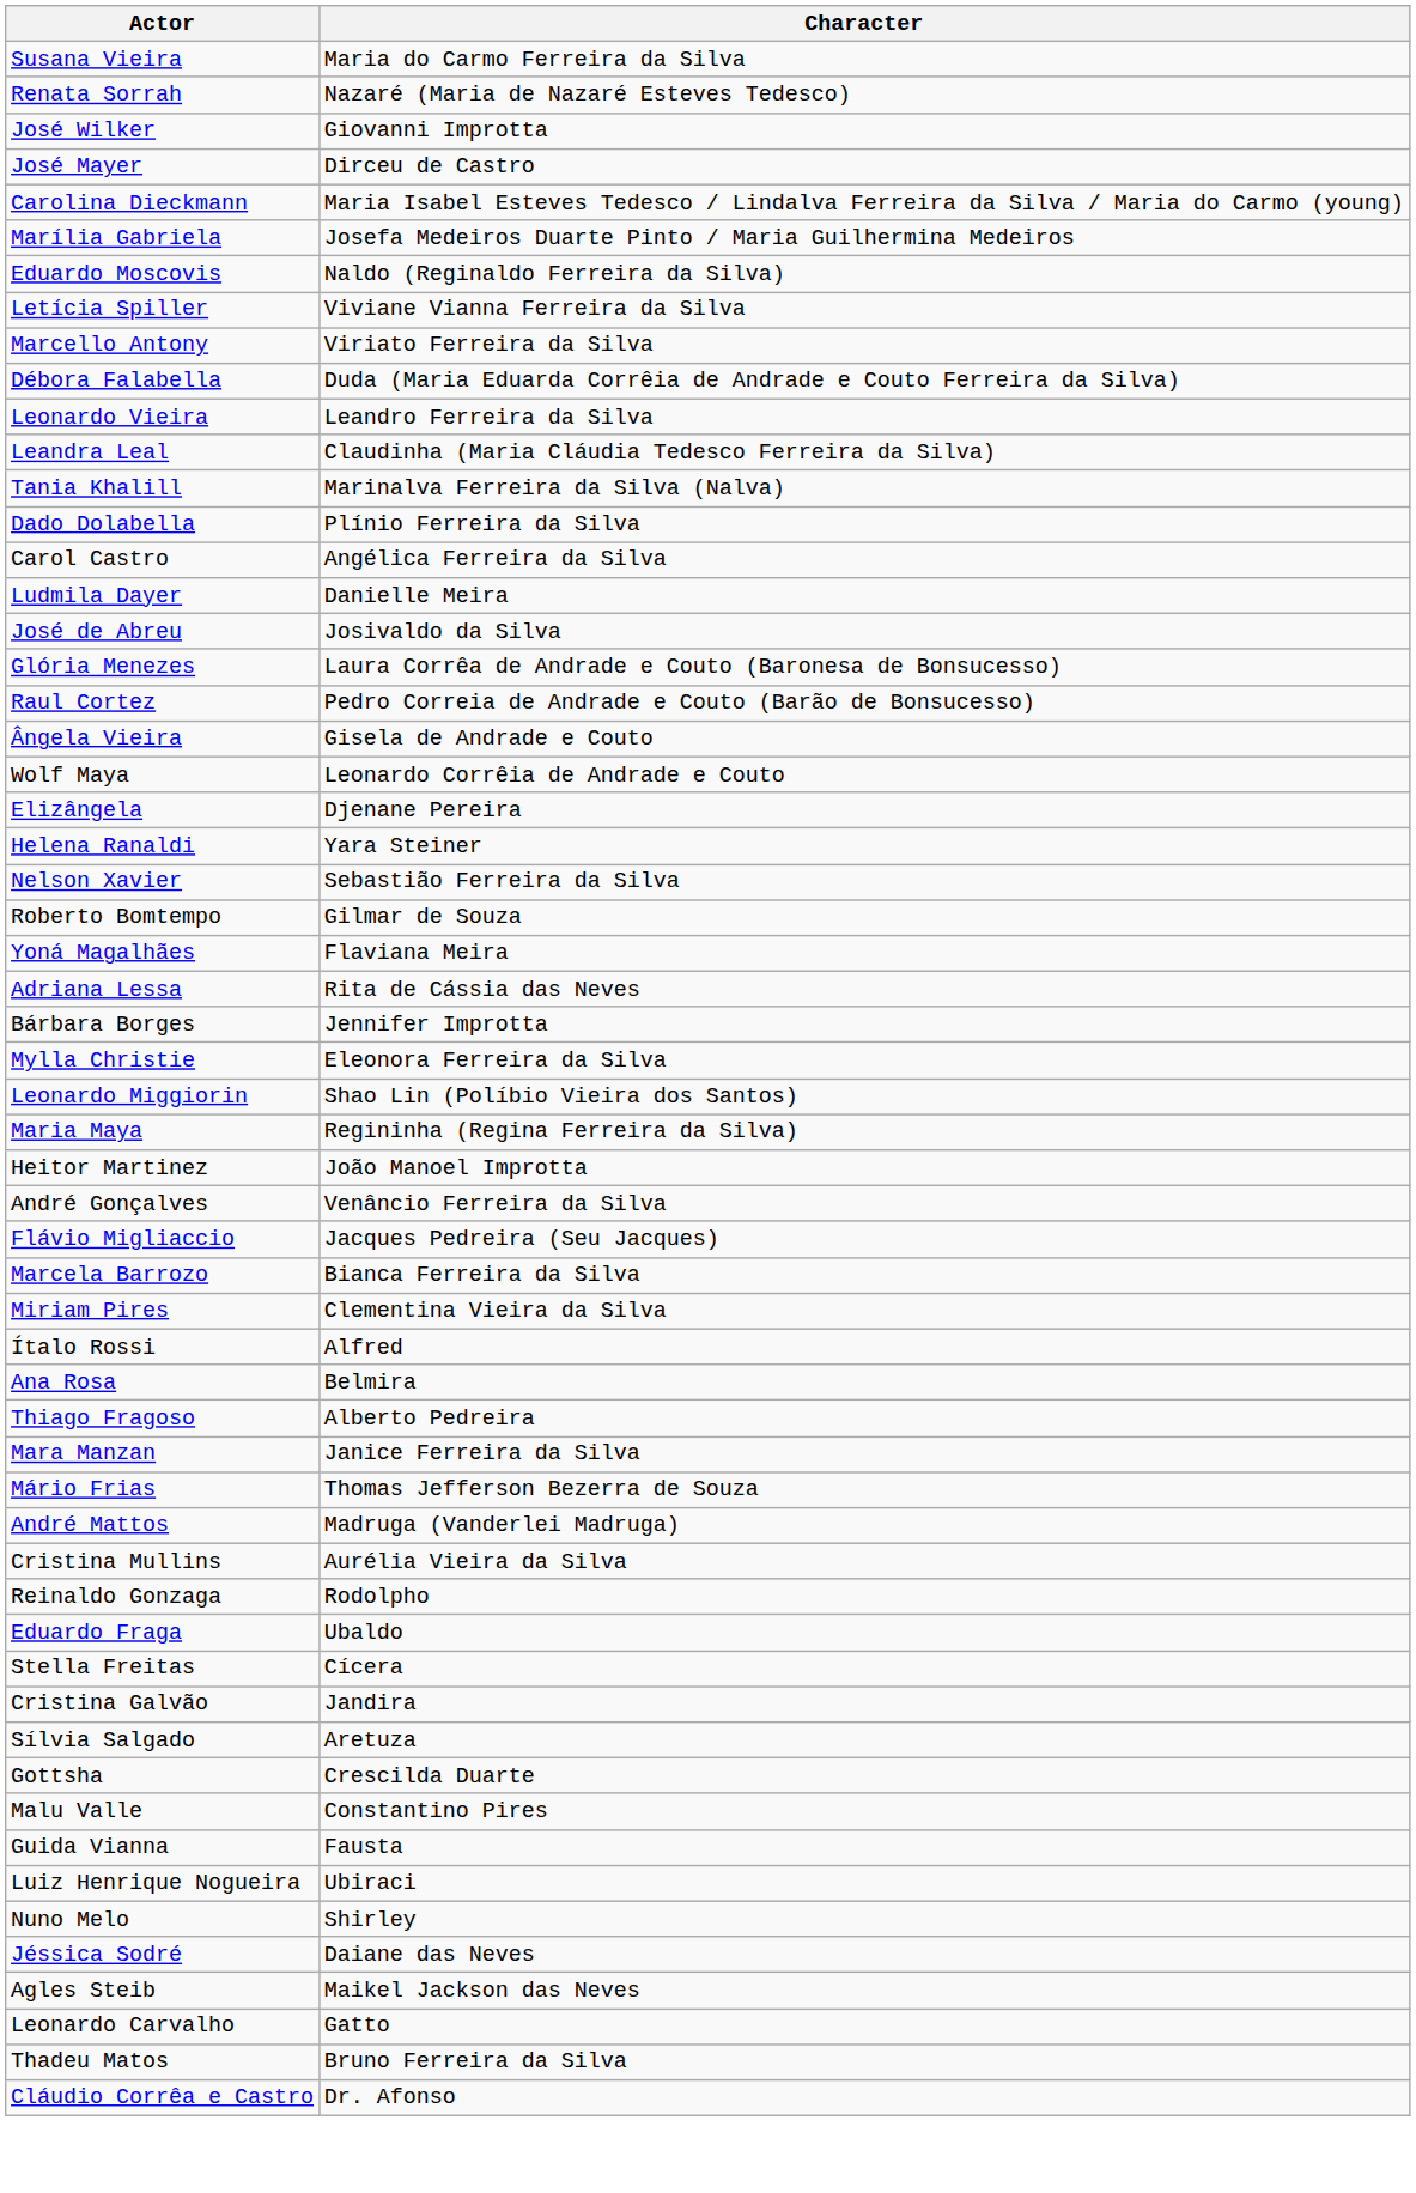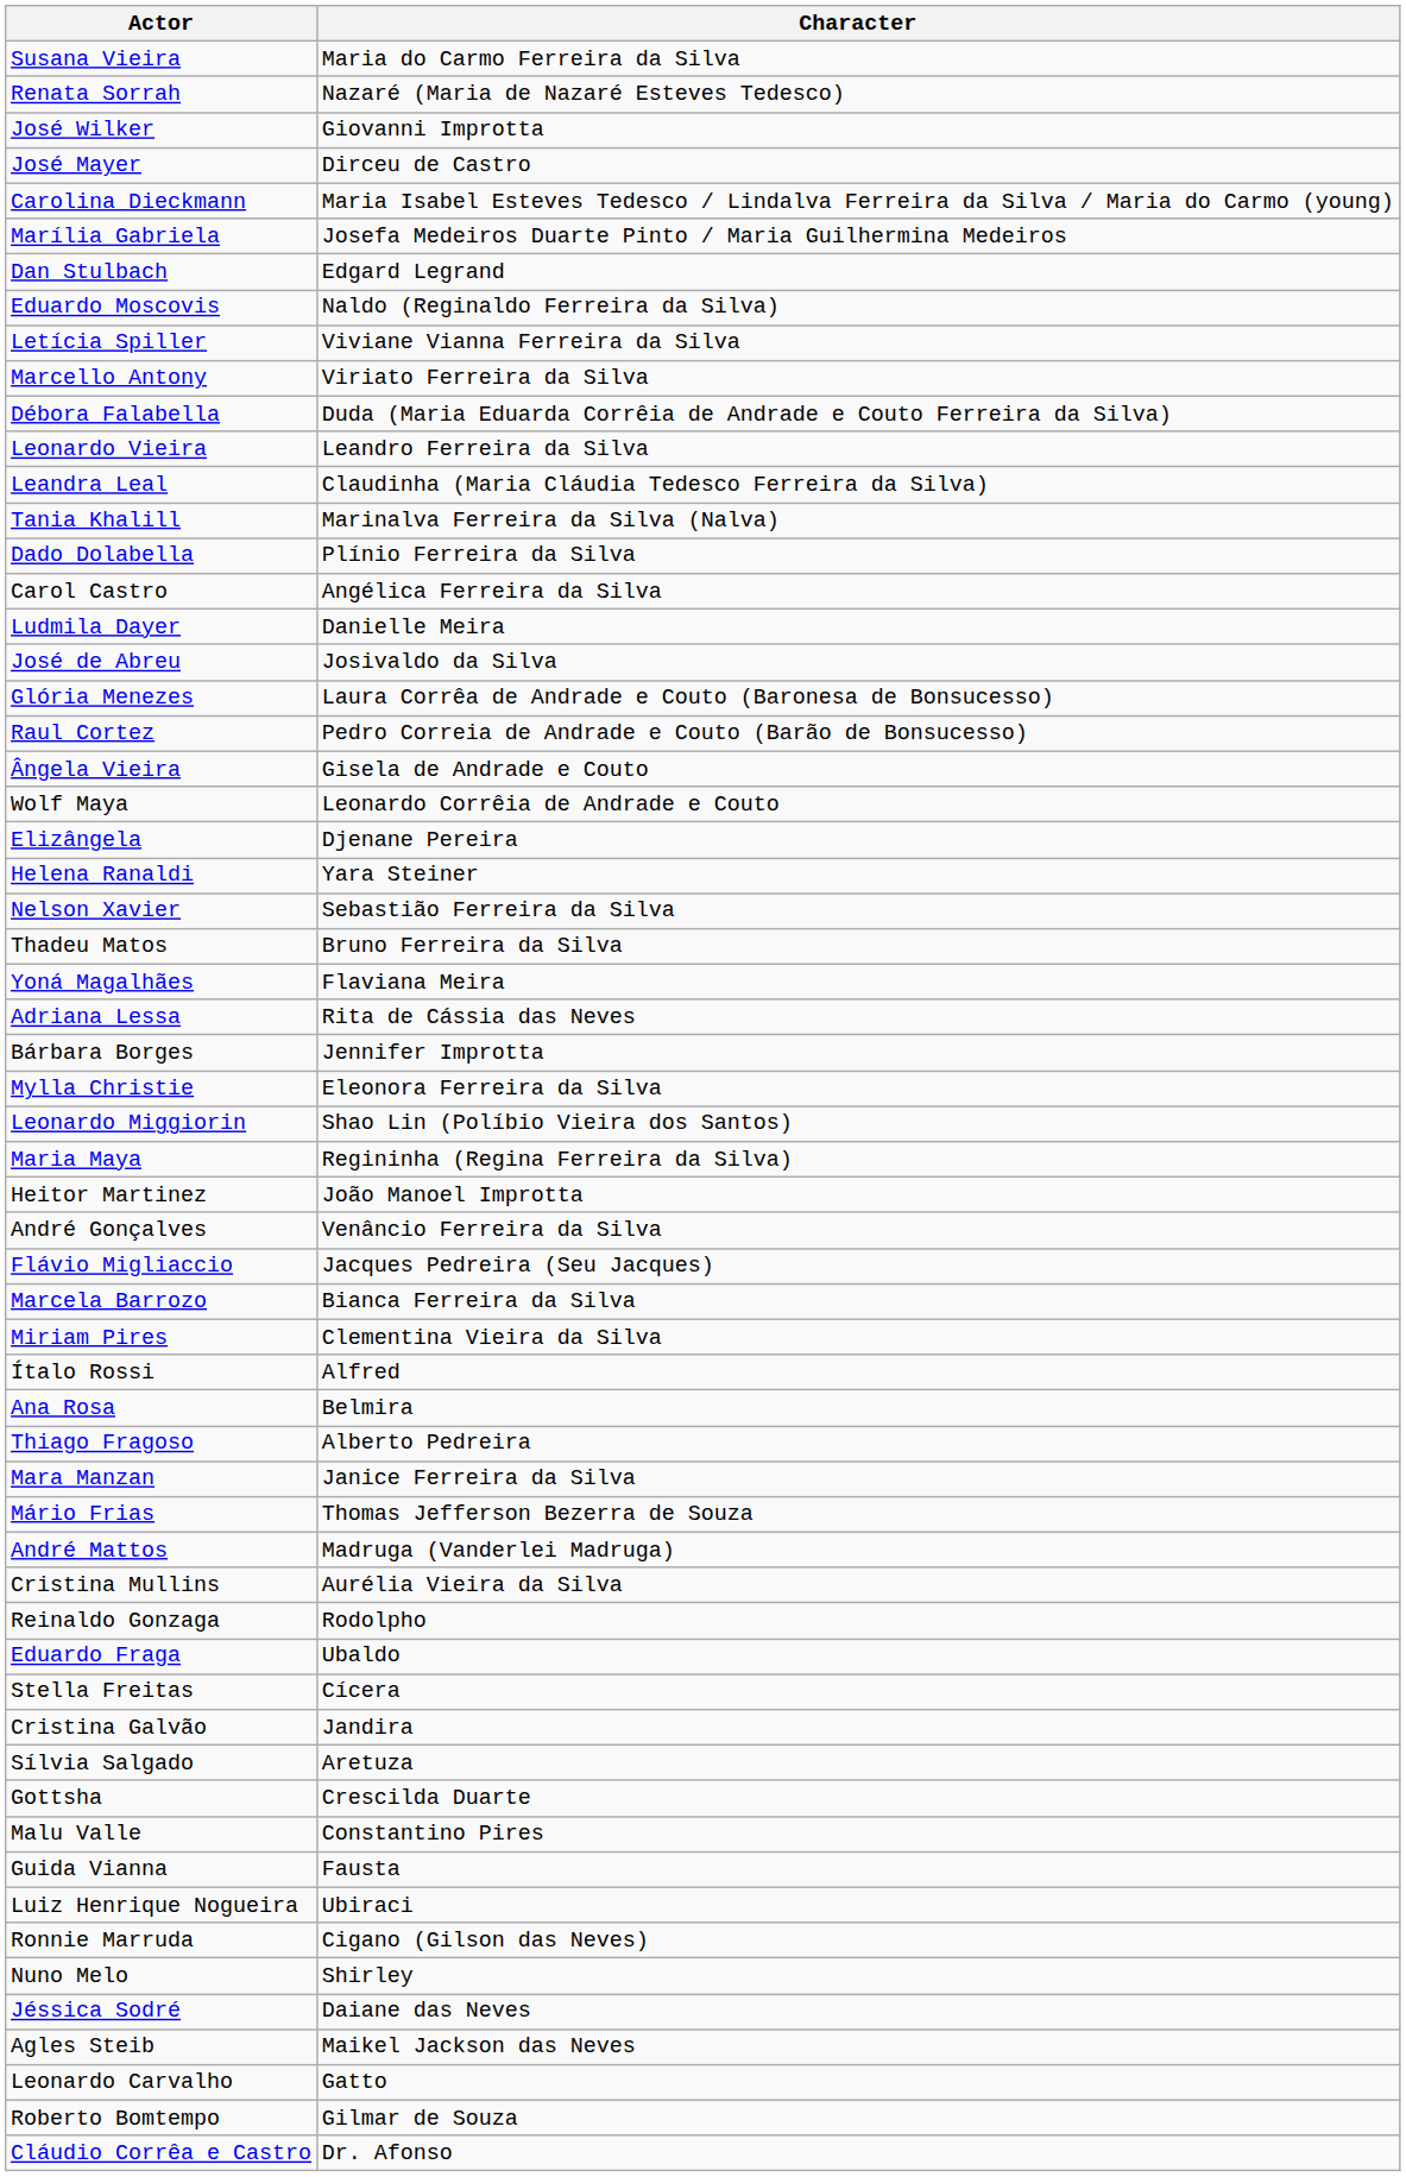+ row: Dan Stulbach | Edgard Legrand
rows swapped: Roberto Bomtempo <-> Thadeu Matos
+ row: Ronnie Marruda | Cigano (Gilson das Neves)
